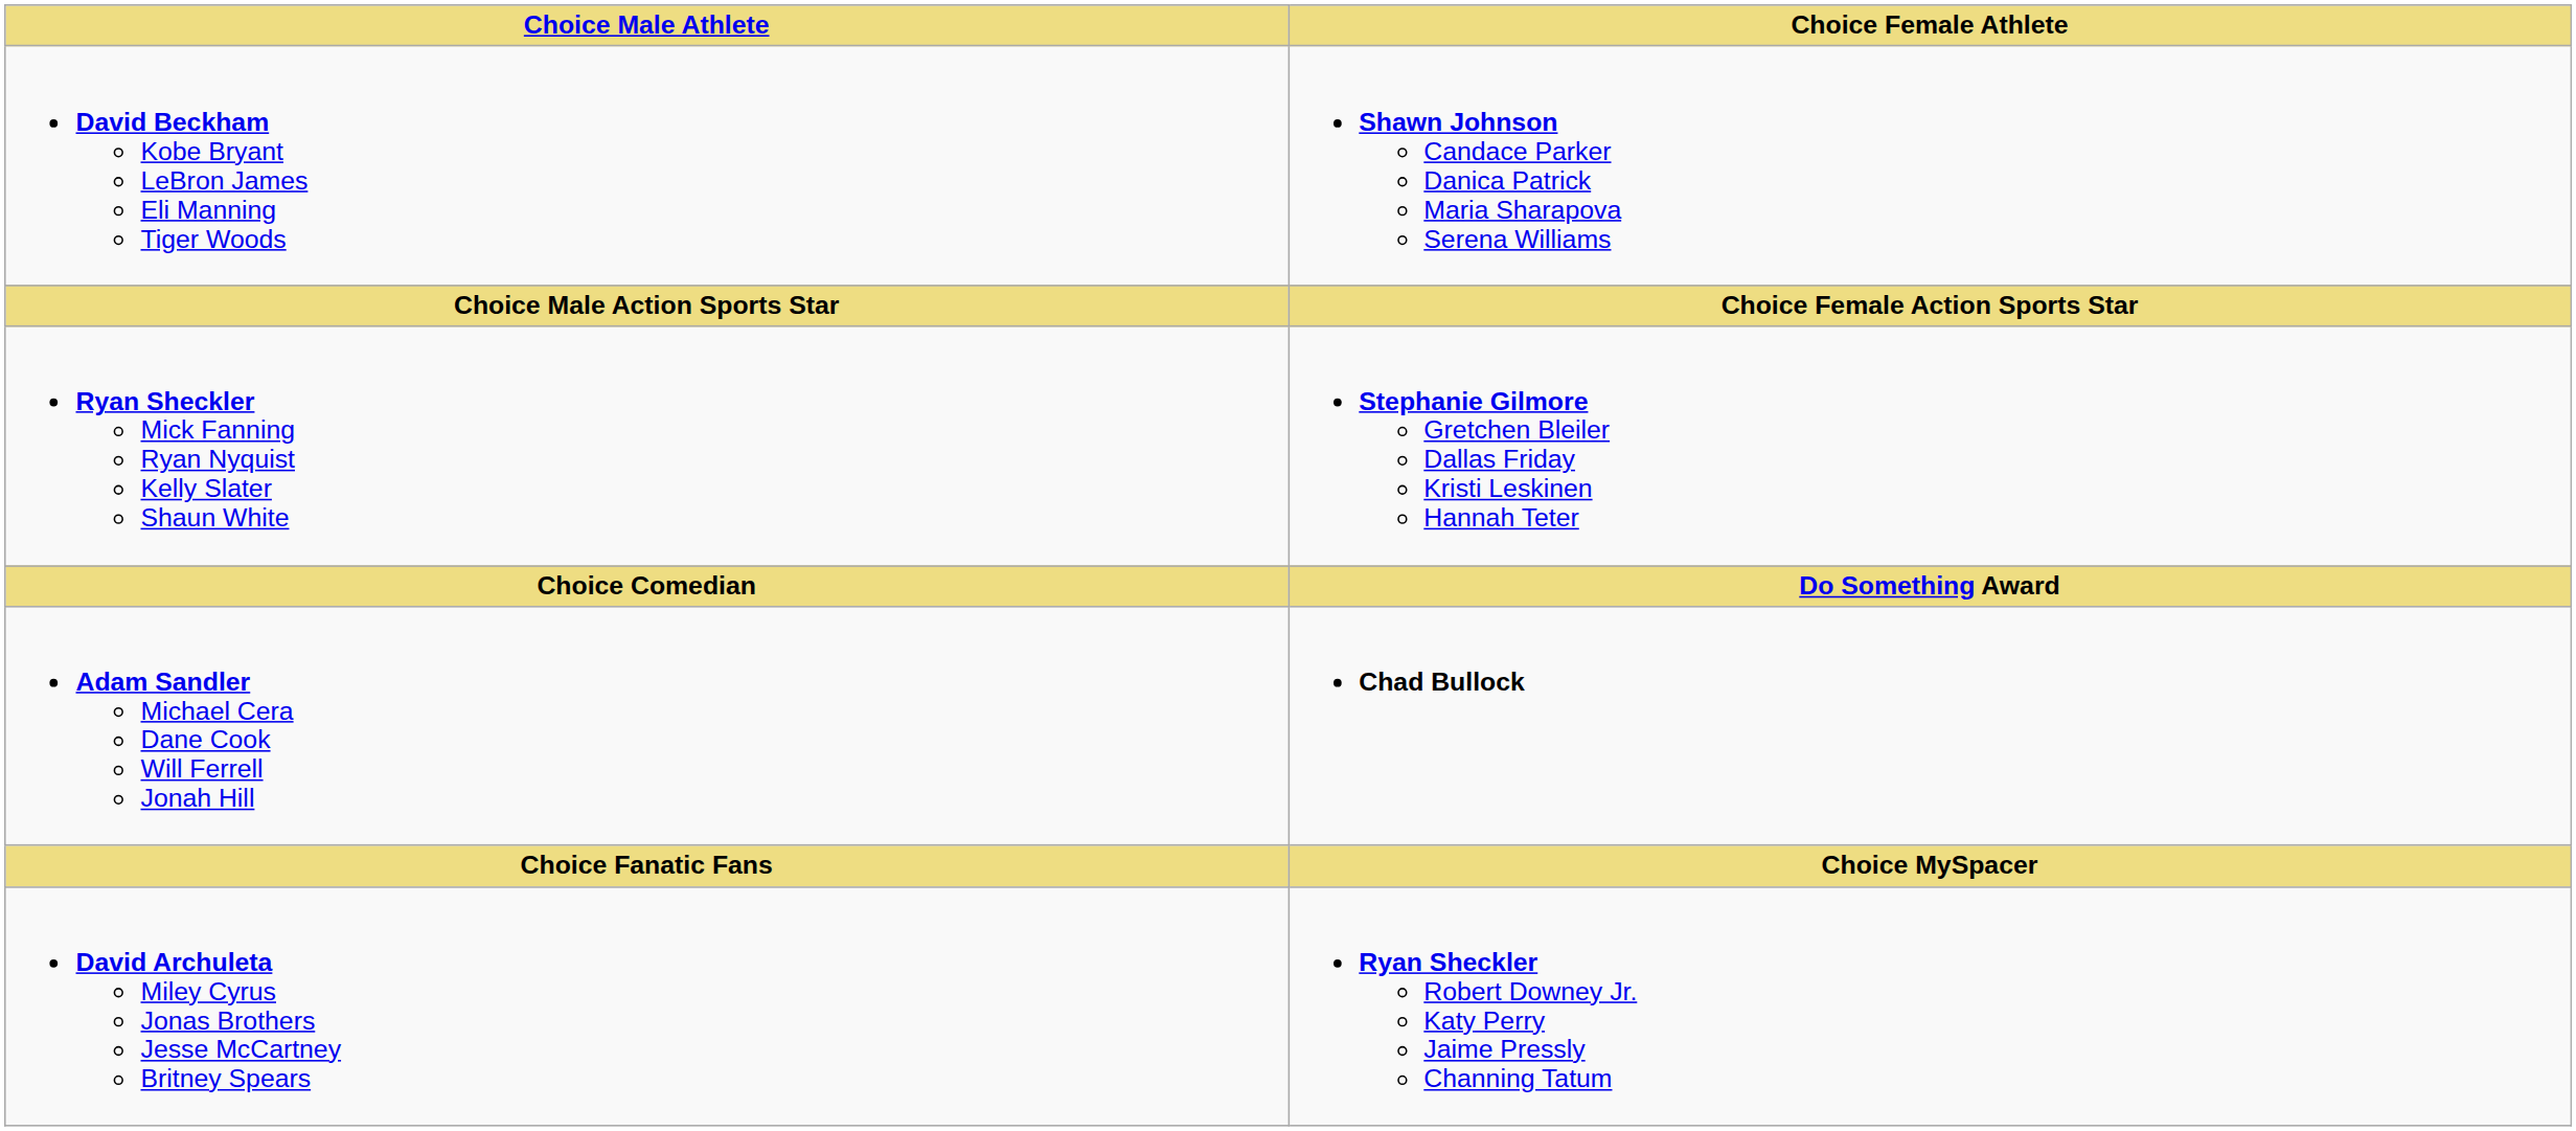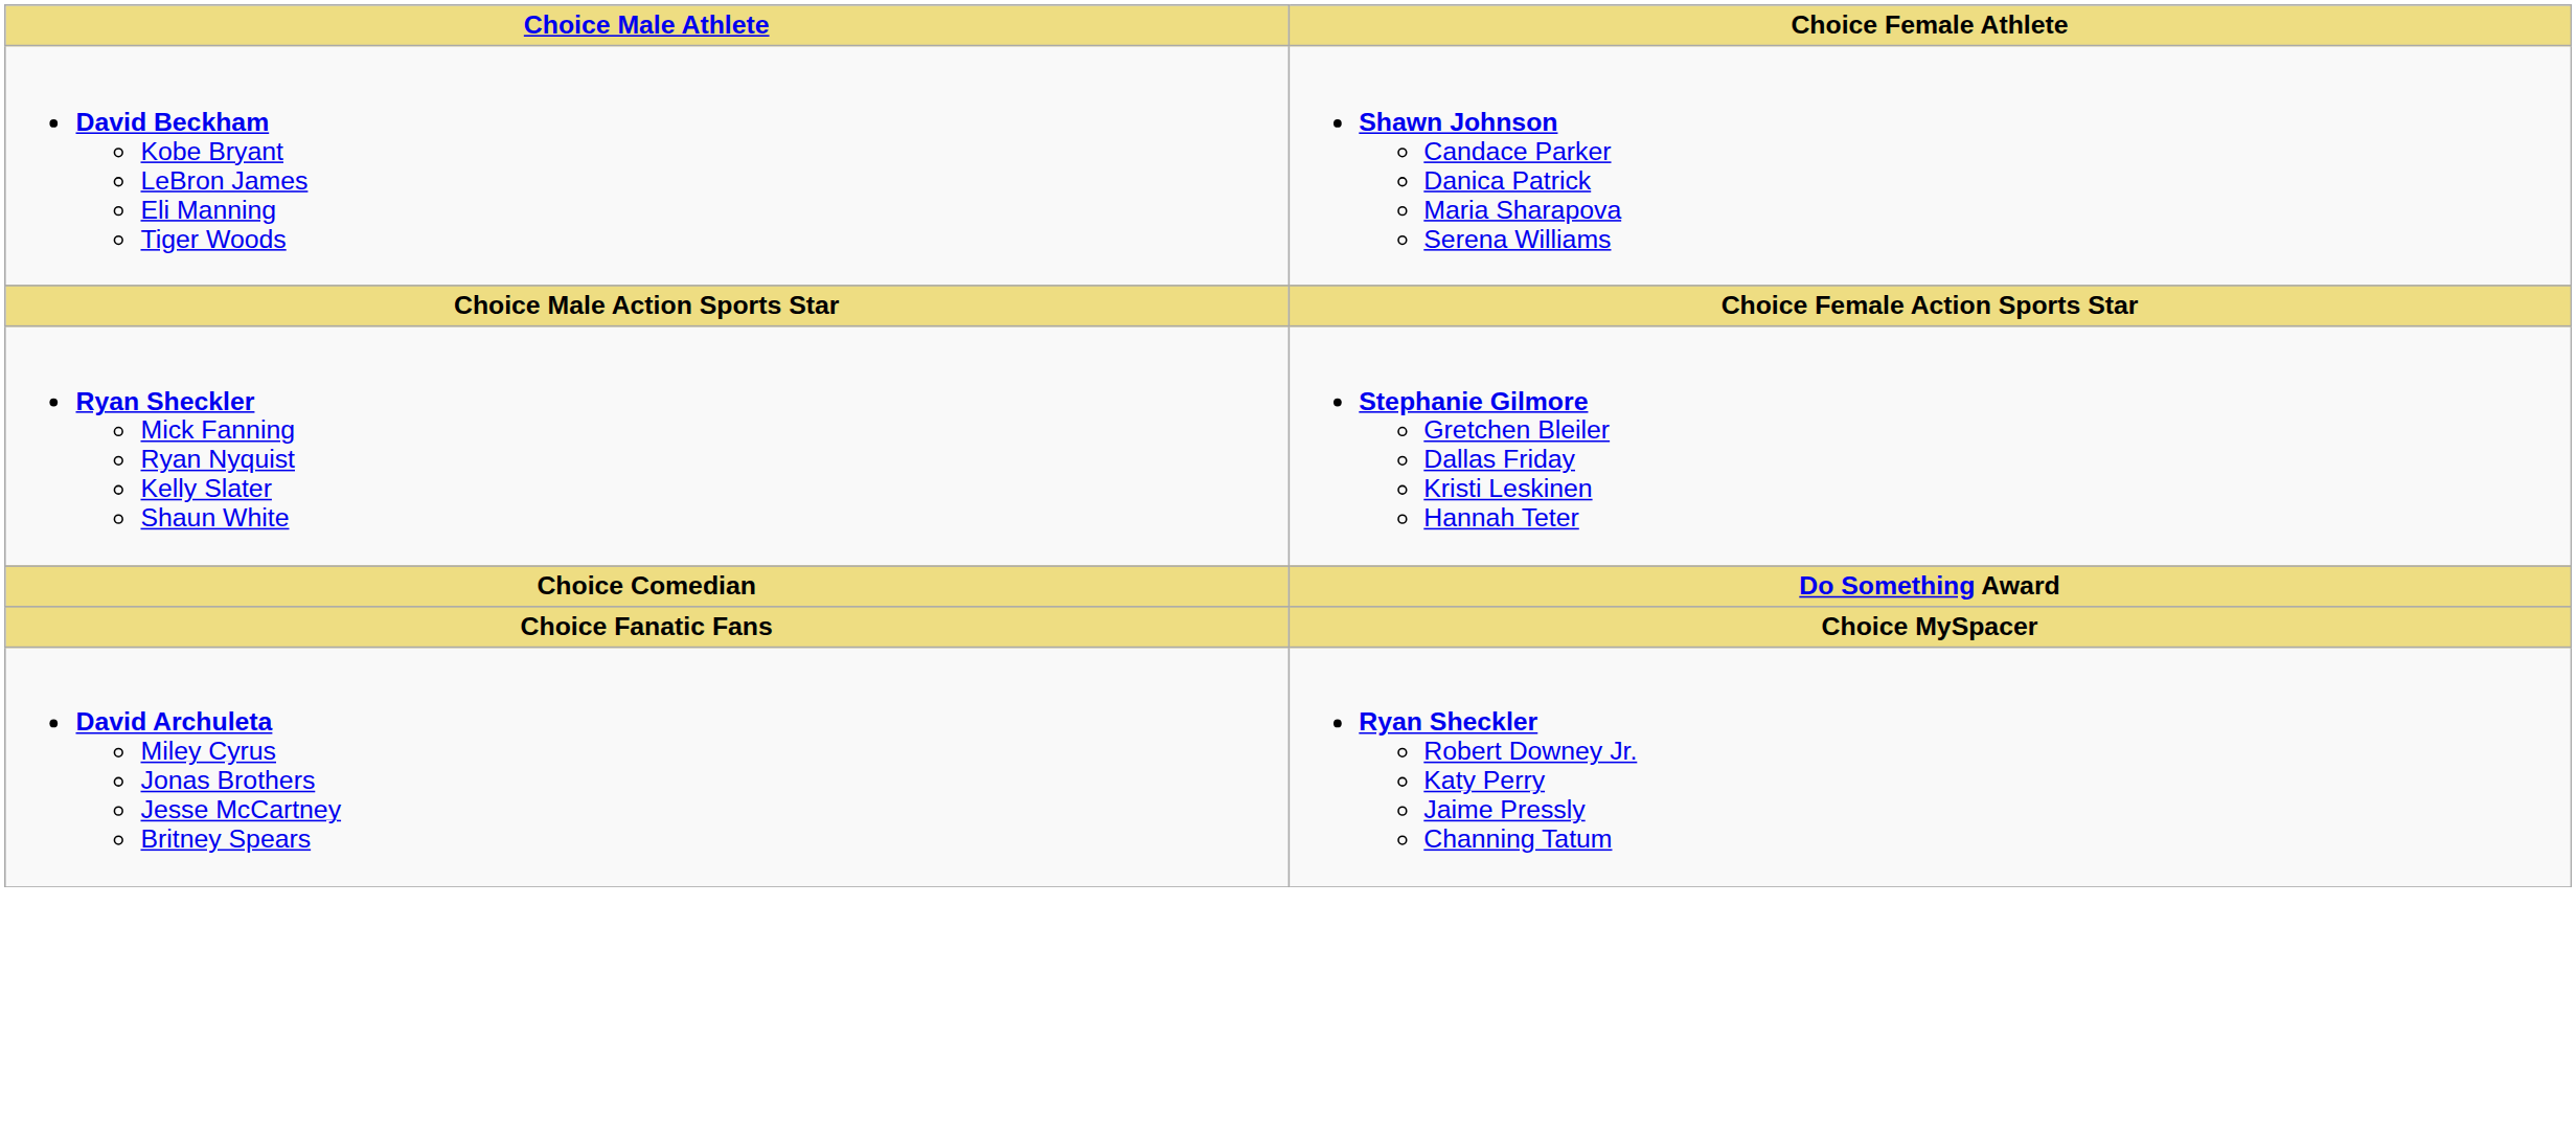- row: Adam Sandler Michael Cera Dane Cook Will Ferrell Jonah Hill | Chad Bullock
